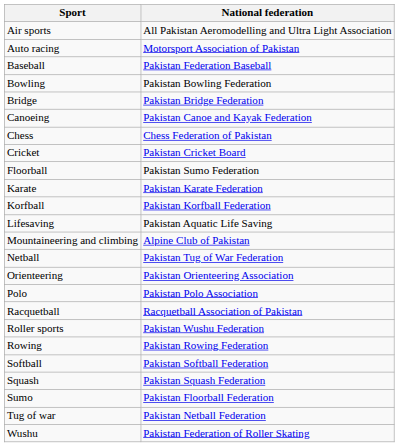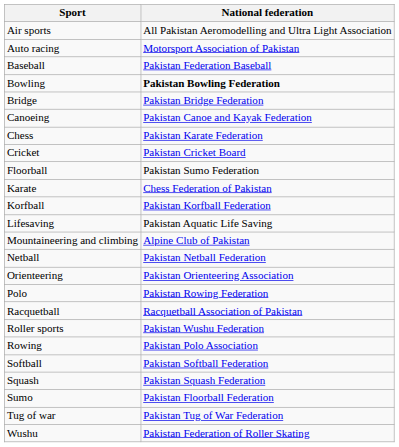Bowling | National federation: normal -> bold
Chess | National federation: Chess Federation of Pakistan -> Pakistan Karate Federation
Karate | National federation: Pakistan Karate Federation -> Chess Federation of Pakistan
Netball | National federation: Pakistan Tug of War Federation -> Pakistan Netball Federation
Polo | National federation: Pakistan Polo Association -> Pakistan Rowing Federation
Rowing | National federation: Pakistan Rowing Federation -> Pakistan Polo Association
Tug of war | National federation: Pakistan Netball Federation -> Pakistan Tug of War Federation
